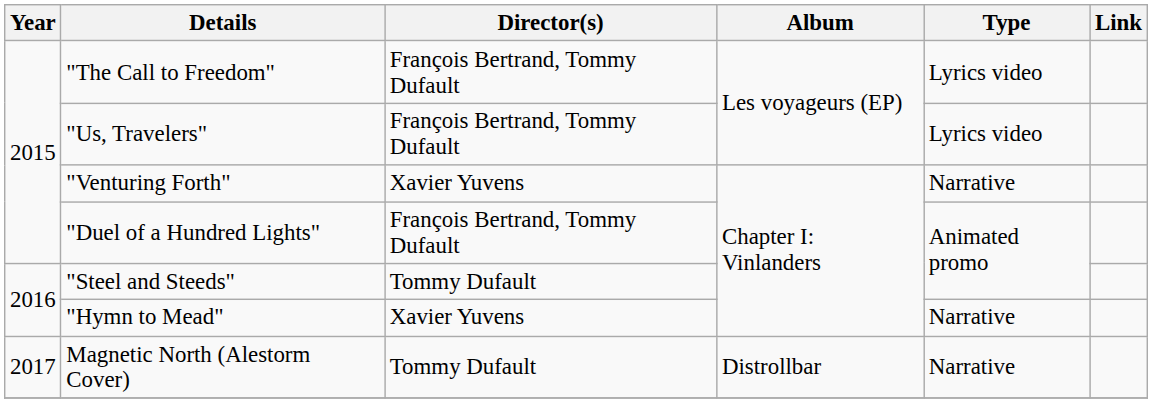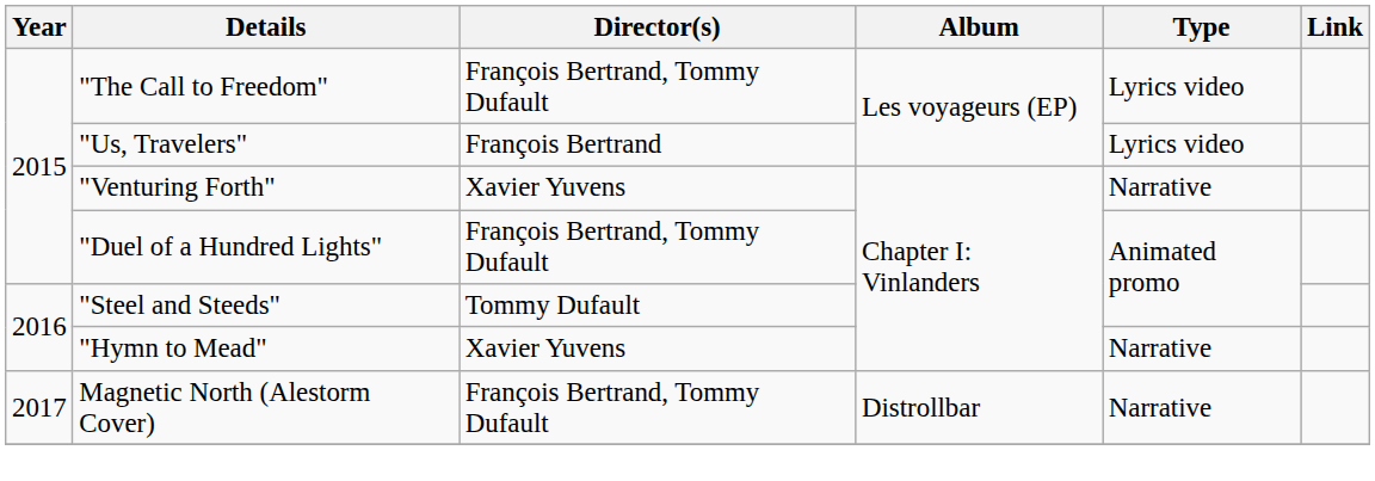"Us, Travelers" | Director(s): François Bertrand, Tommy Dufault -> François Bertrand
Magnetic North (Alestorm Cover) | Director(s): Tommy Dufault -> François Bertrand, Tommy Dufault
